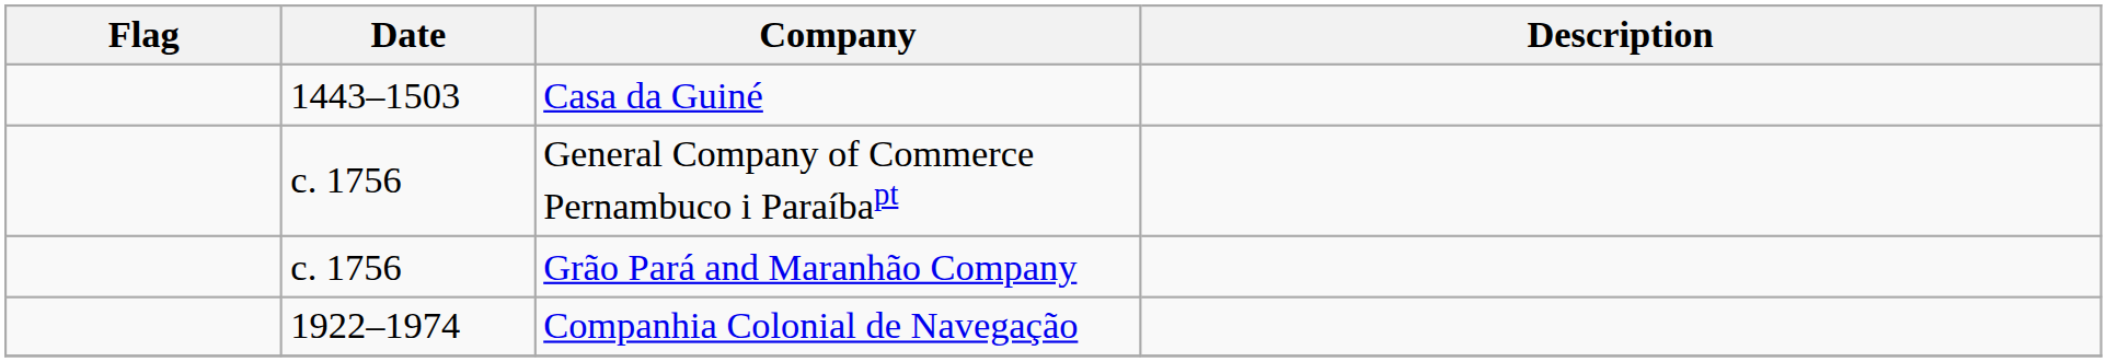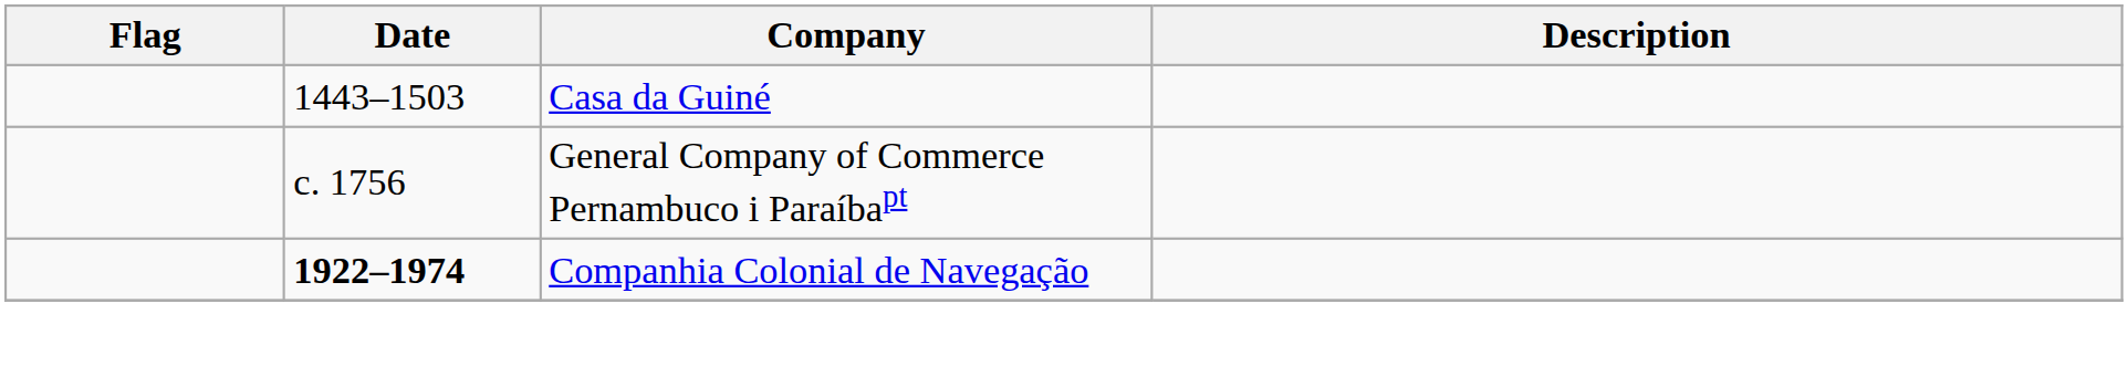- row: c. 1756 | Grão Pará and Maranhão Company
Companhia Colonial de Navegação | Date: normal -> bold
